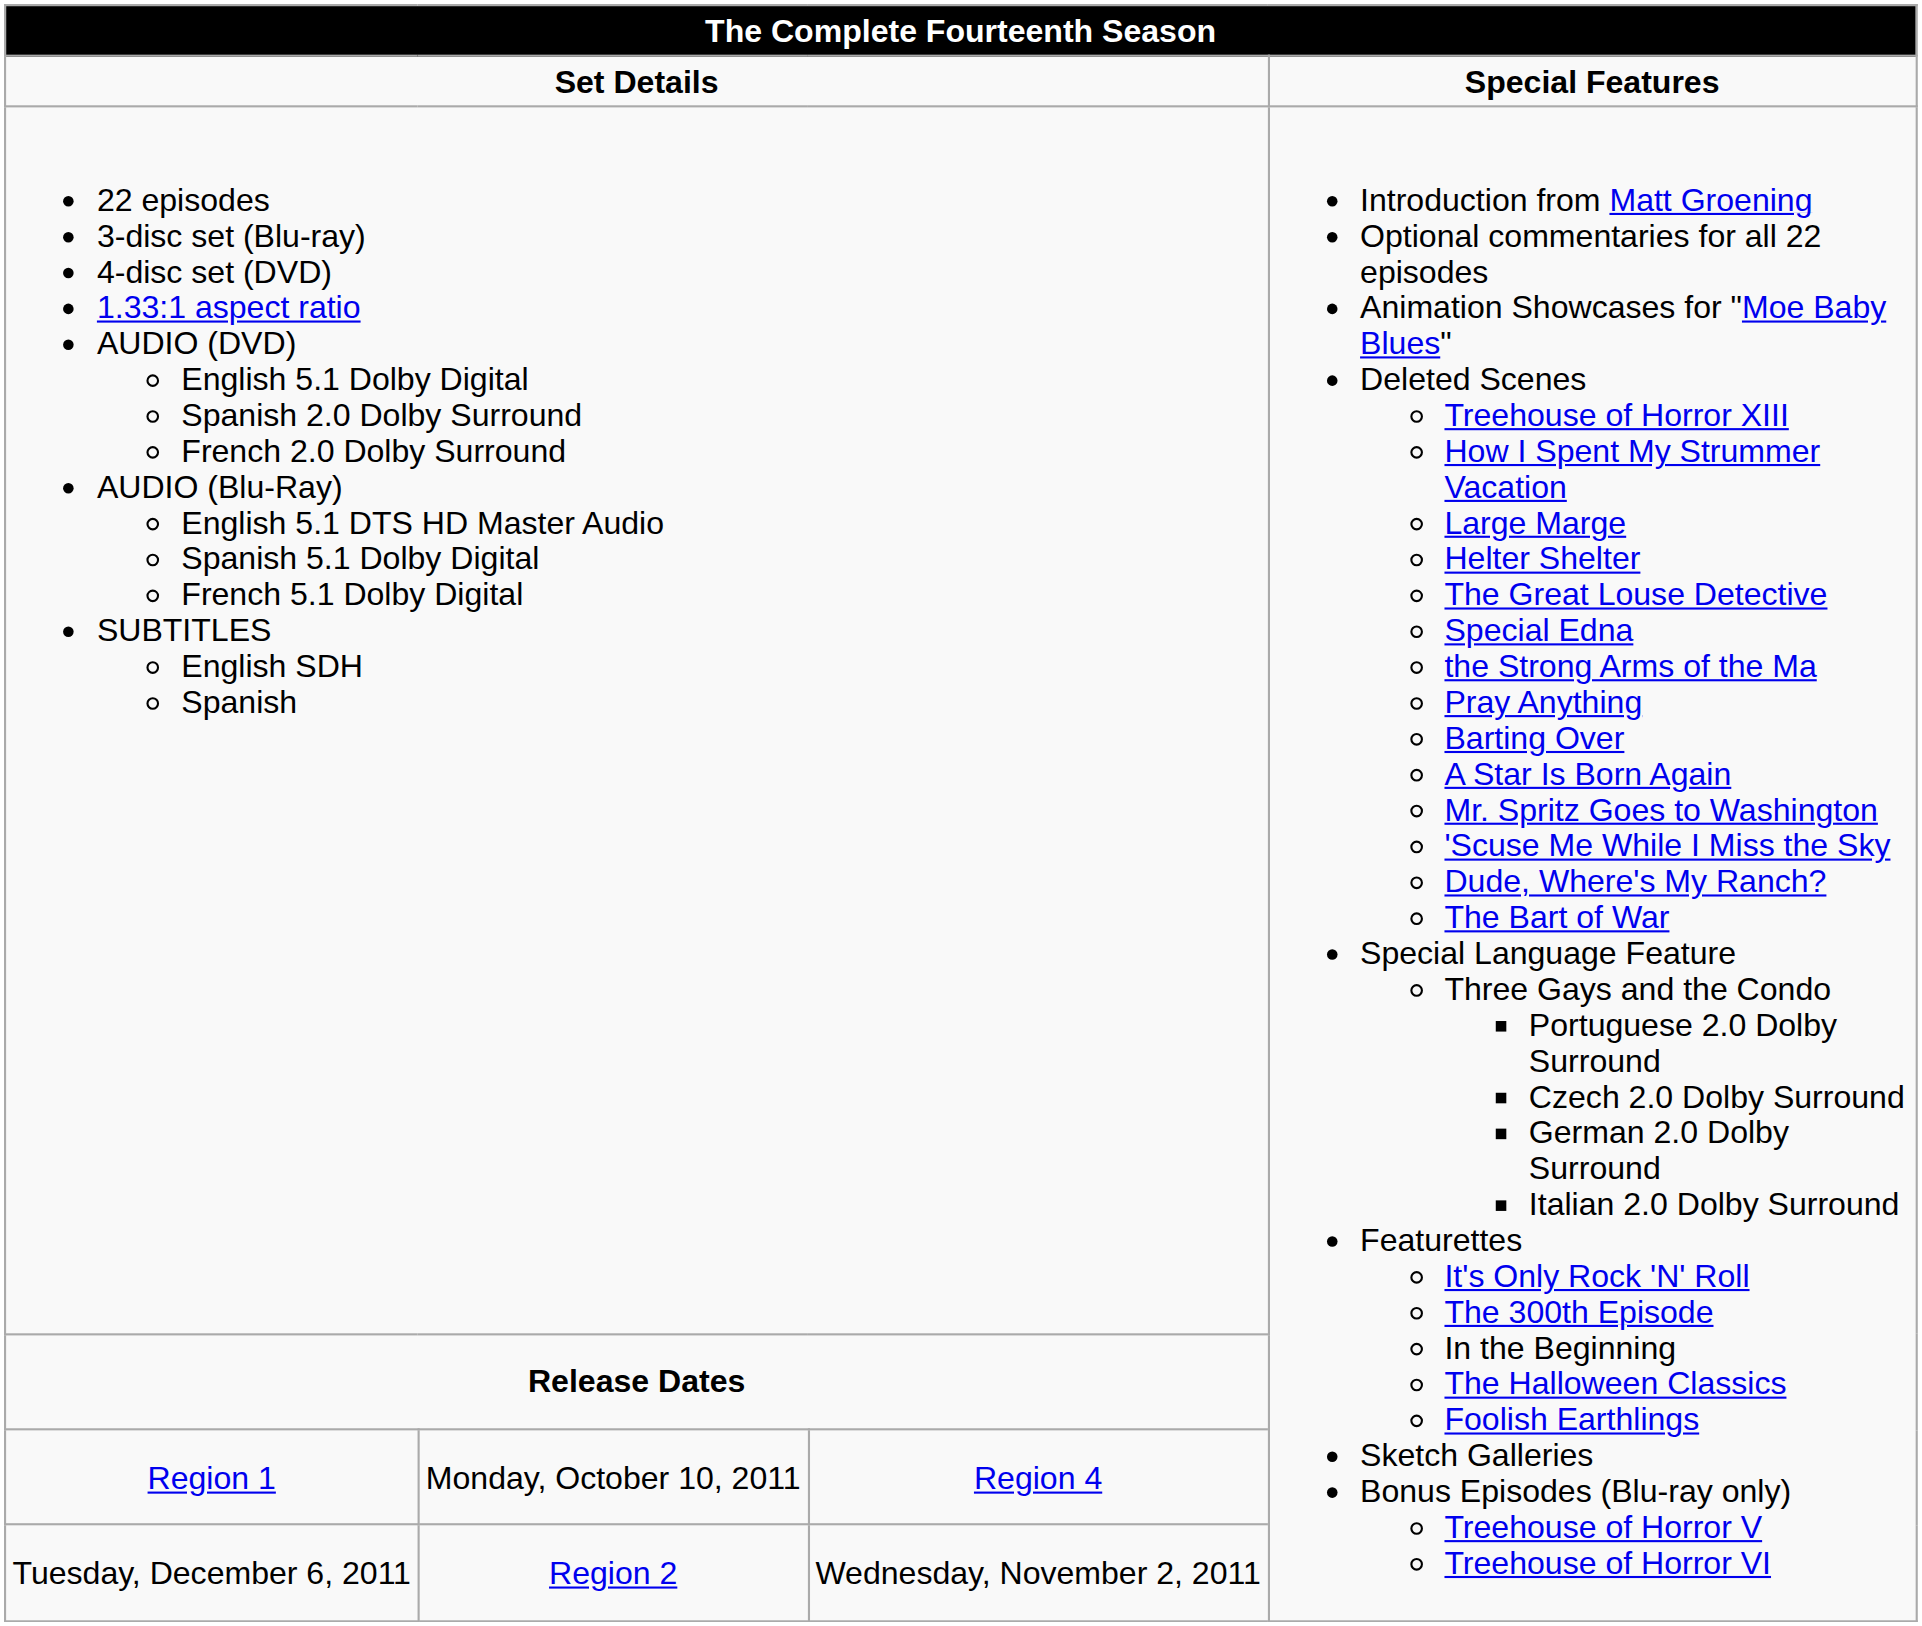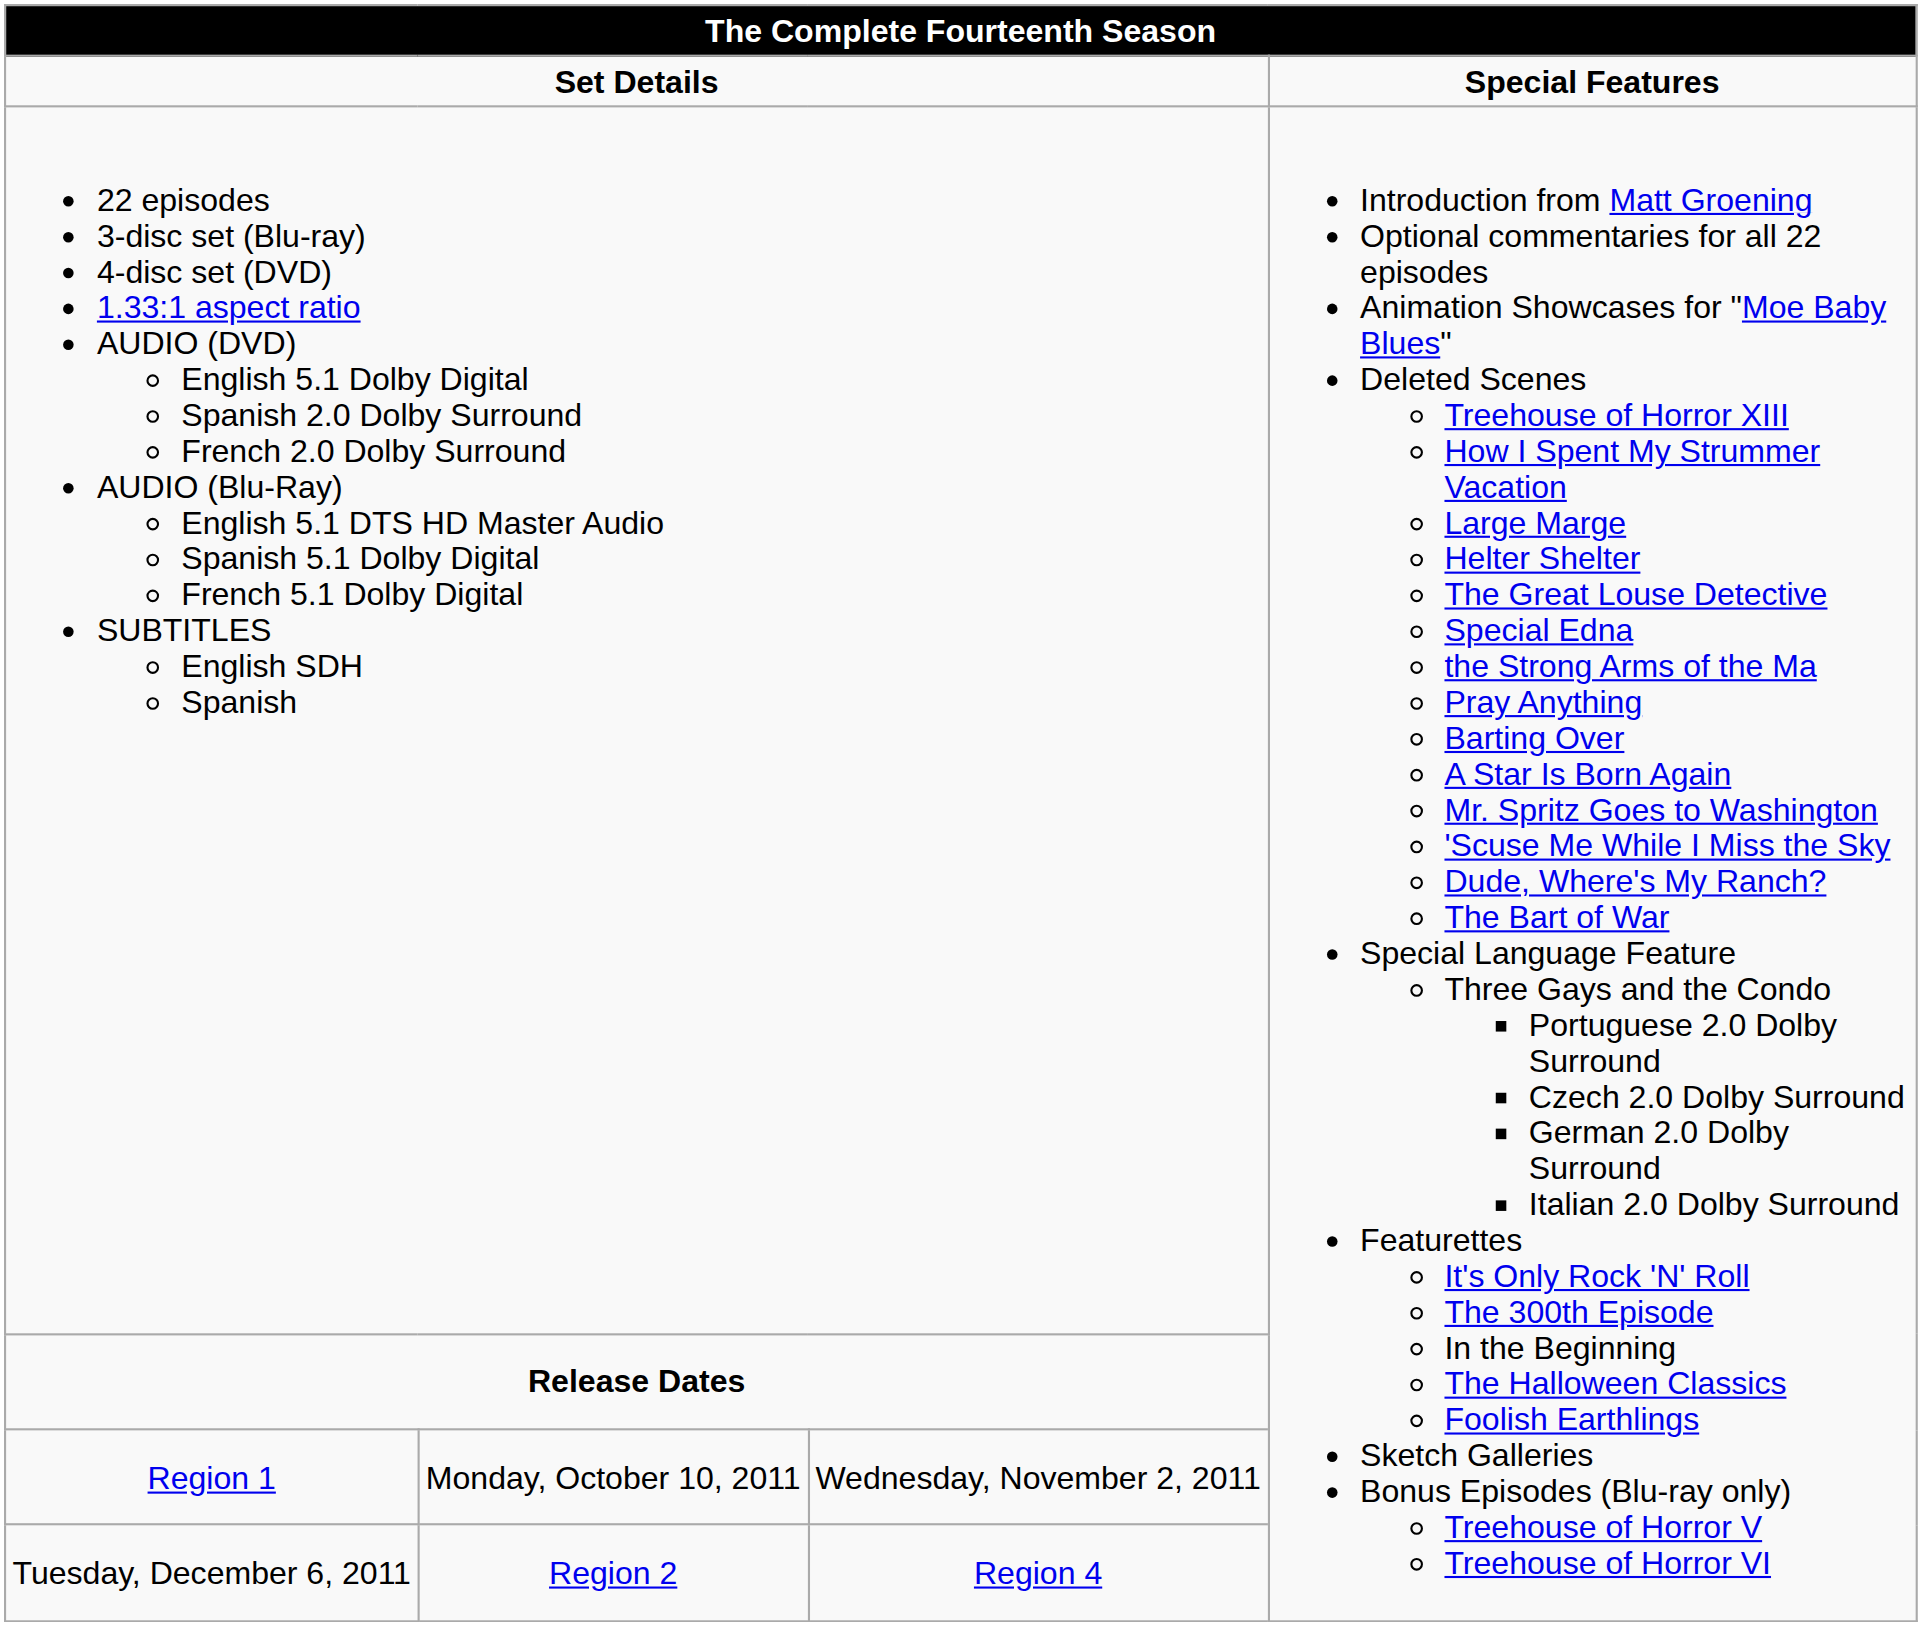Region 1 | column 3: Region 4 -> Wednesday, November 2, 2011
Tuesday, December 6, 2011 | column 3: Wednesday, November 2, 2011 -> Region 4
